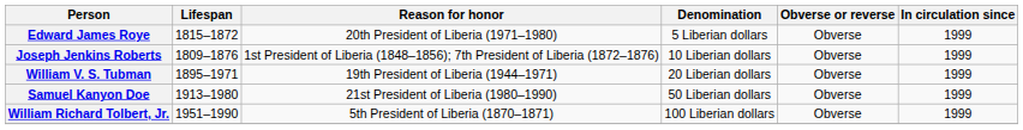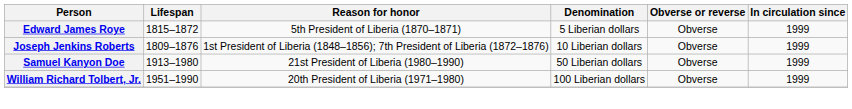Edward James Roye | Reason for honor: 20th President of Liberia (1971–1980) -> 5th President of Liberia (1870–1871)
- row: William V. S. Tubman | 1895–1971 | 19th President of Liberia (1944–1971) | 20 Liberian dollars | Obverse | 1999
William Richard Tolbert, Jr. | Reason for honor: 5th President of Liberia (1870–1871) -> 20th President of Liberia (1971–1980)
